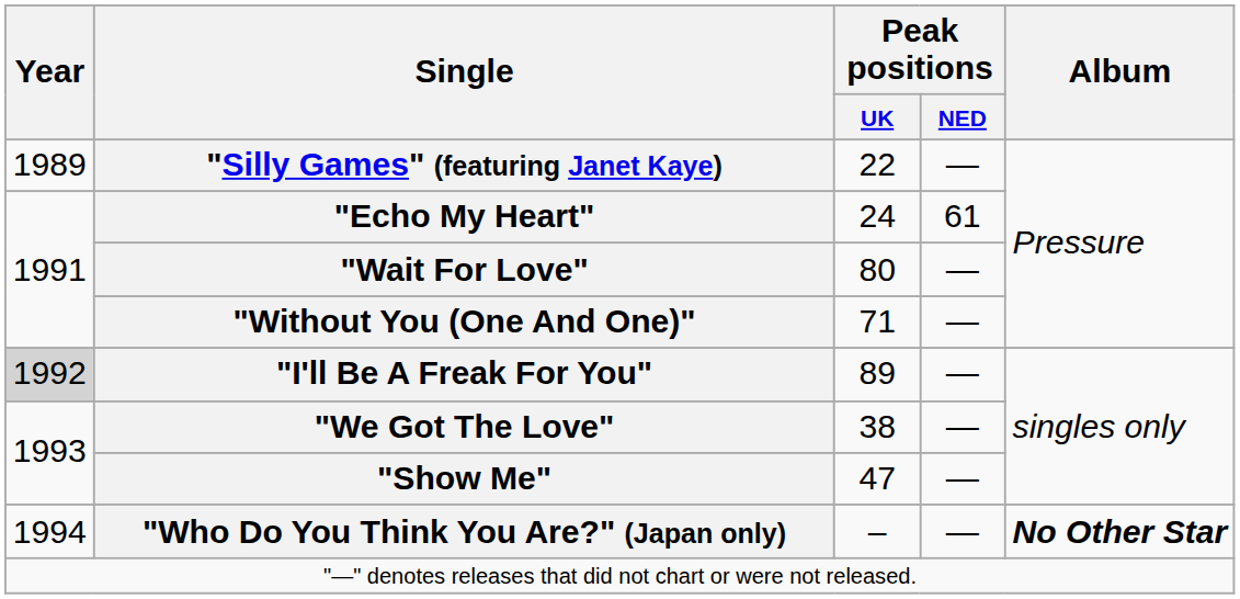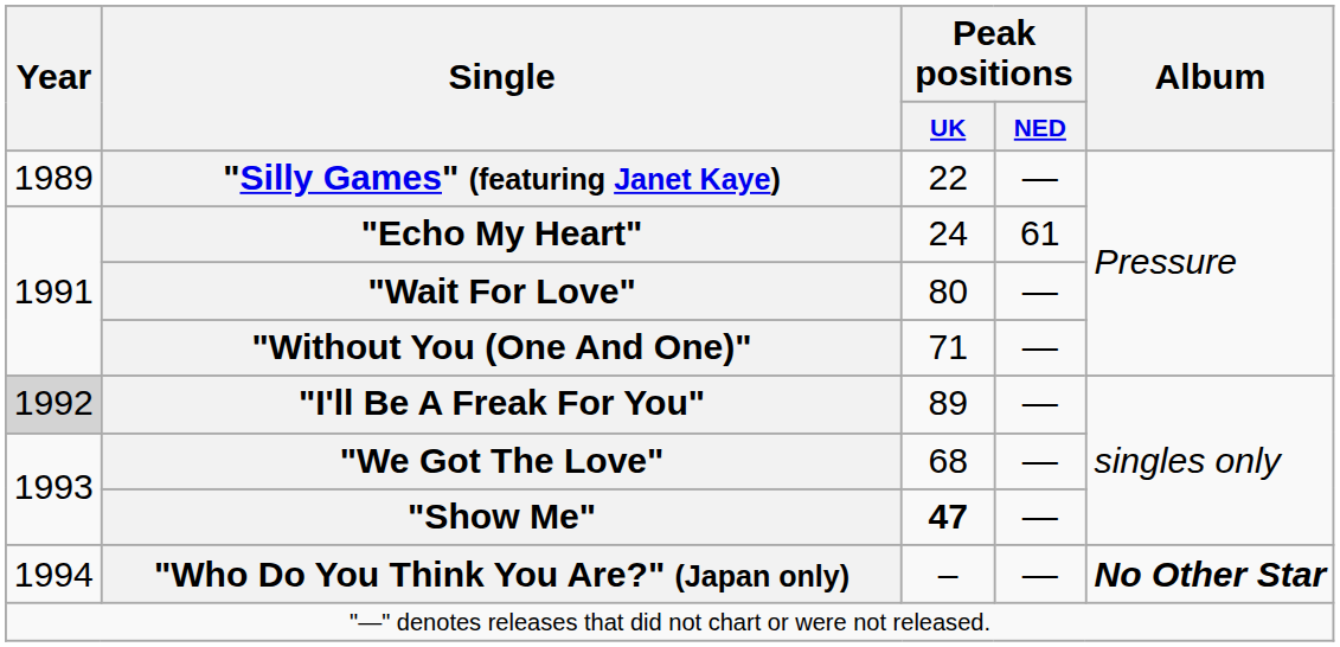"We Got The Love" | Peak positions / UK: 38 -> 68
"Show Me" | Peak positions / UK: normal -> bold
